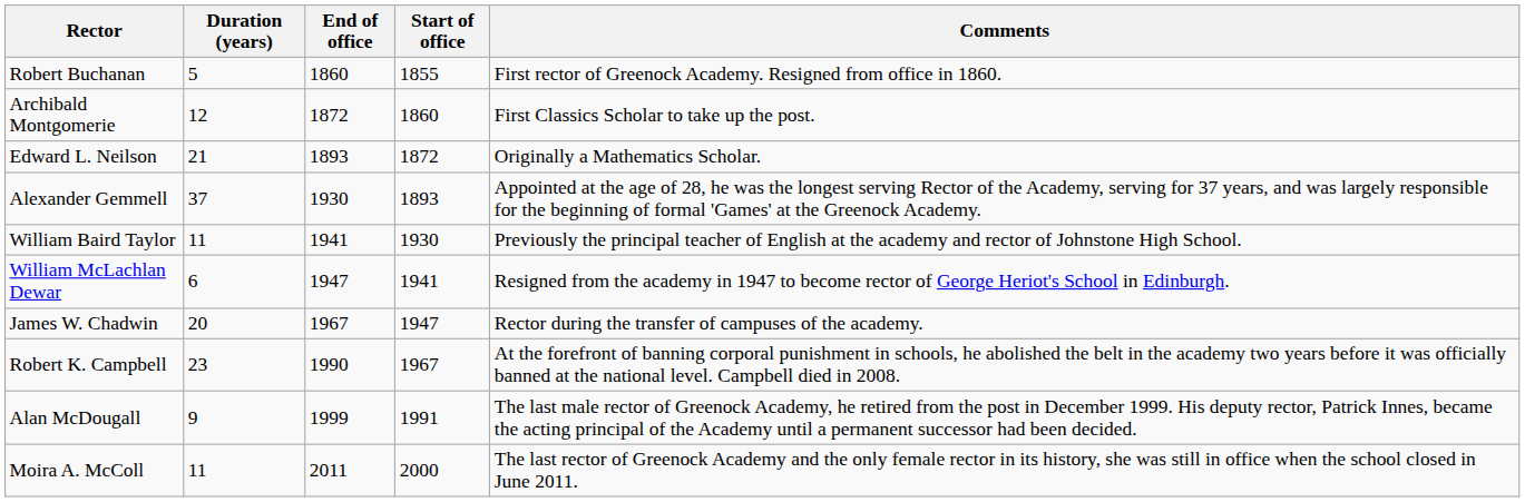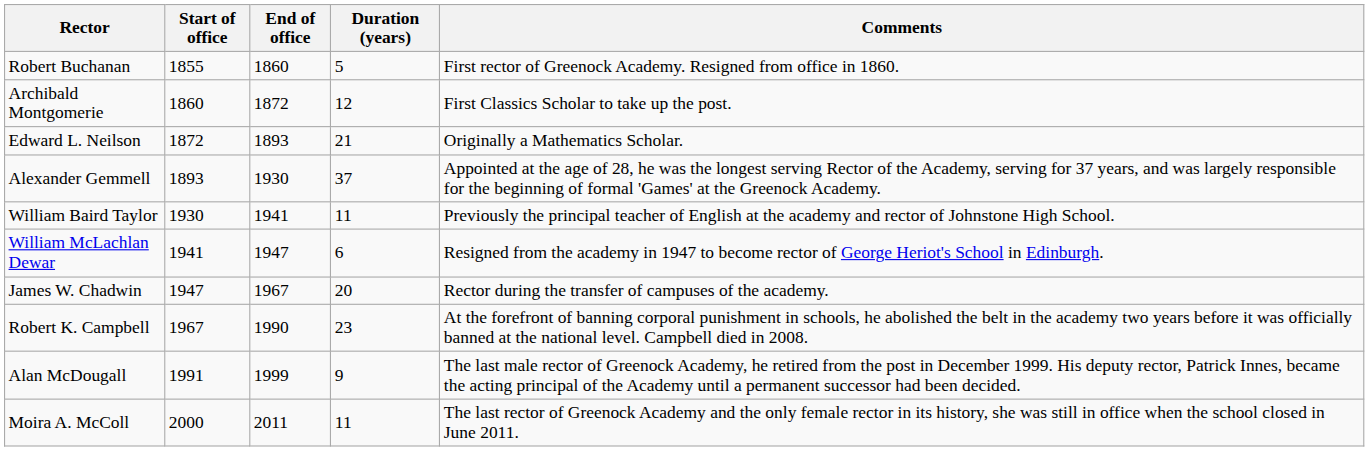columns swapped: Start of office <-> Duration (years)
